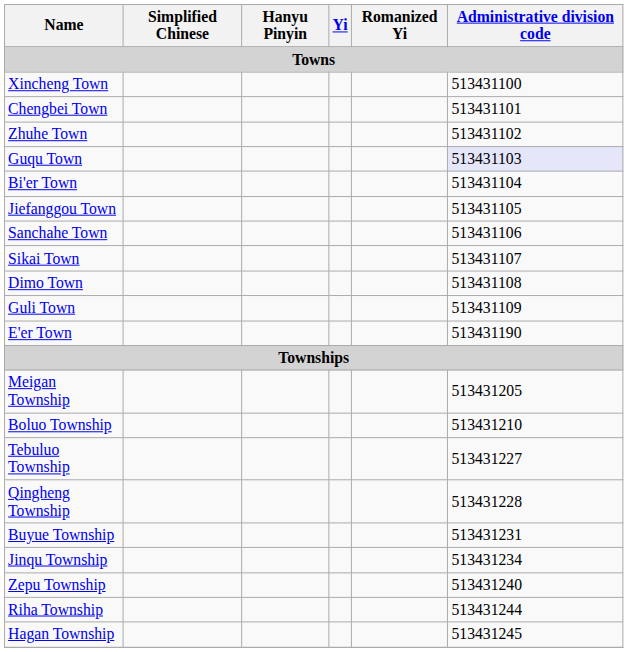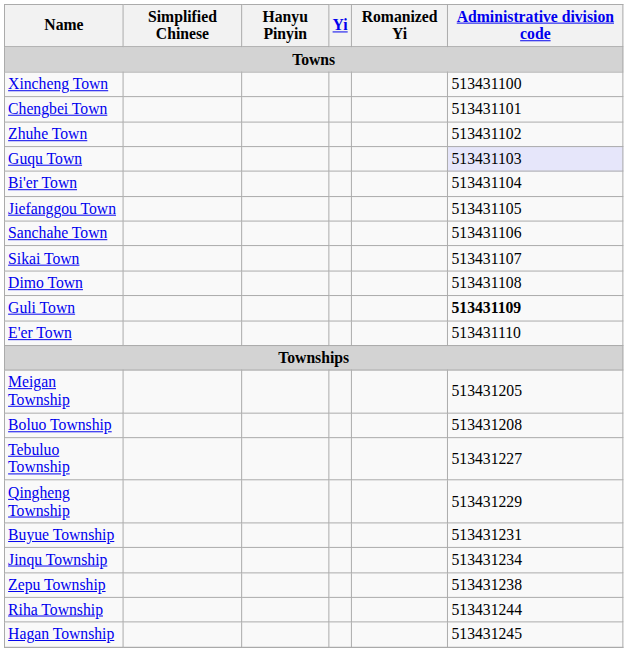Guli Town | Administrative division code: normal -> bold
E'er Town | Administrative division code: 513431190 -> 513431110
Boluo Township | Administrative division code: 513431210 -> 513431208
Qingheng Township | Administrative division code: 513431228 -> 513431229
Zepu Township | Administrative division code: 513431240 -> 513431238
